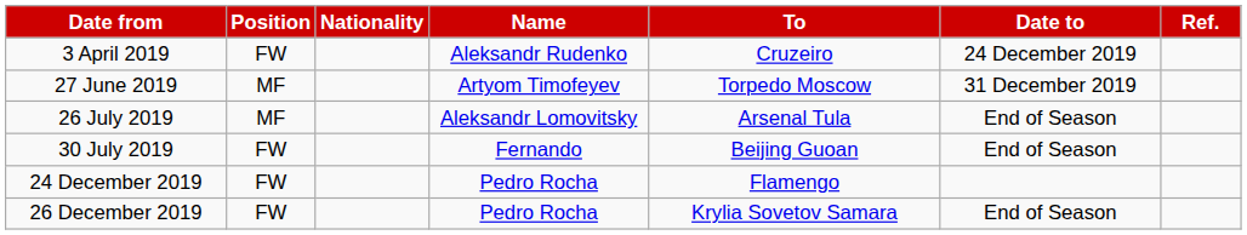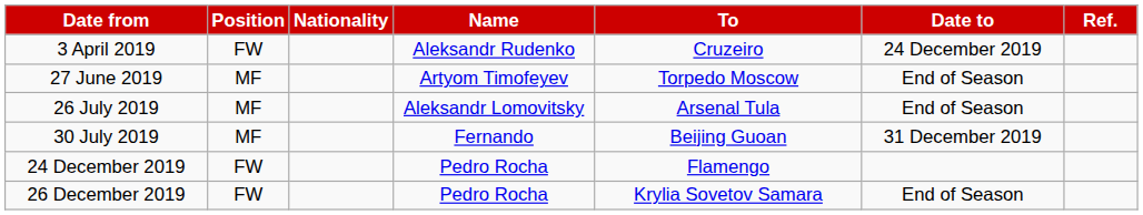27 June 2019 | Date to: 31 December 2019 -> End of Season
30 July 2019 | Position: FW -> MF
30 July 2019 | Date to: End of Season -> 31 December 2019
